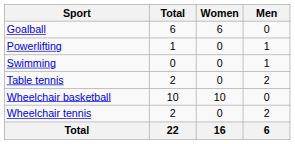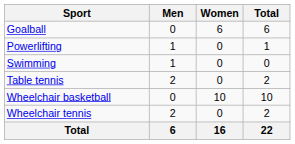columns swapped: Men <-> Total
